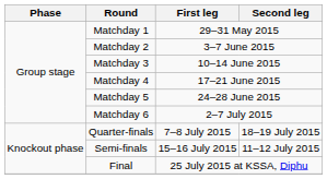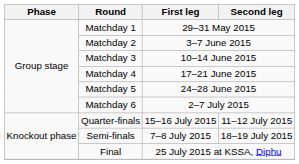Quarter-finals | First leg: 7–8 July 2015 -> 15–16 July 2015
Quarter-finals | Second leg: 18–19 July 2015 -> 11–12 July 2015
Semi-finals | First leg: 15–16 July 2015 -> 7–8 July 2015
Semi-finals | Second leg: 11–12 July 2015 -> 18–19 July 2015
